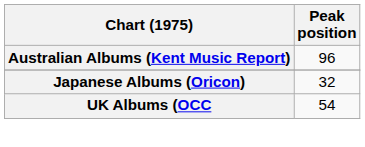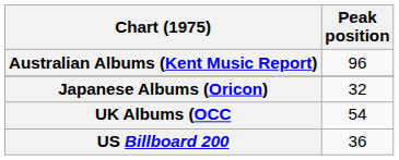+ row: US Billboard 200 | 36
